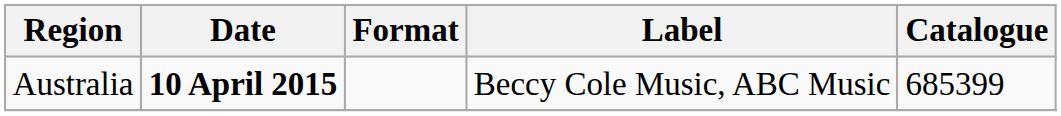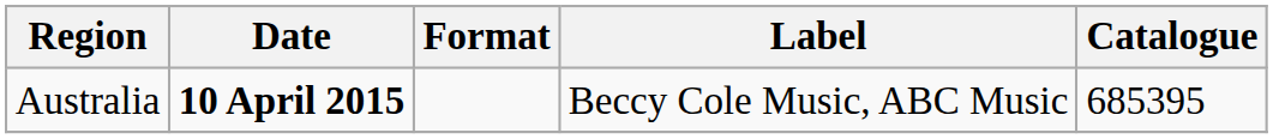Australia | Catalogue: 685399 -> 685395
